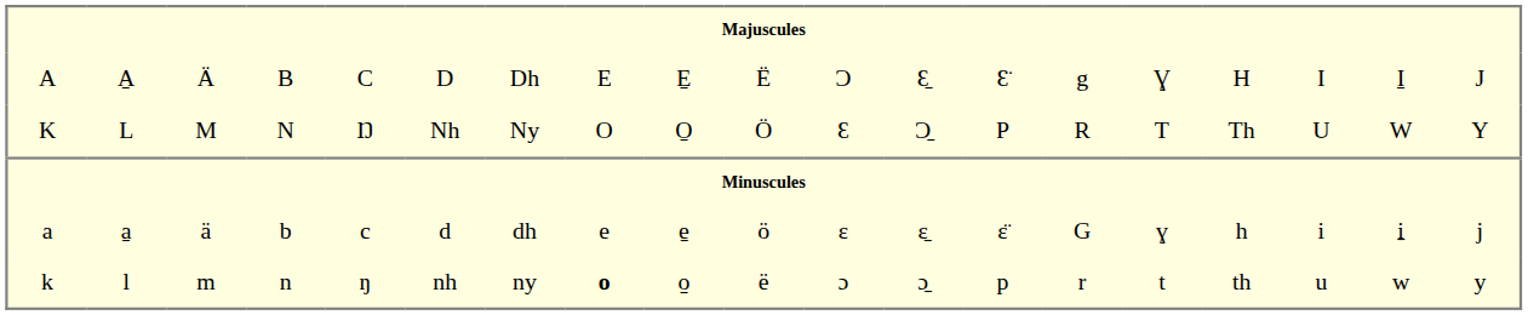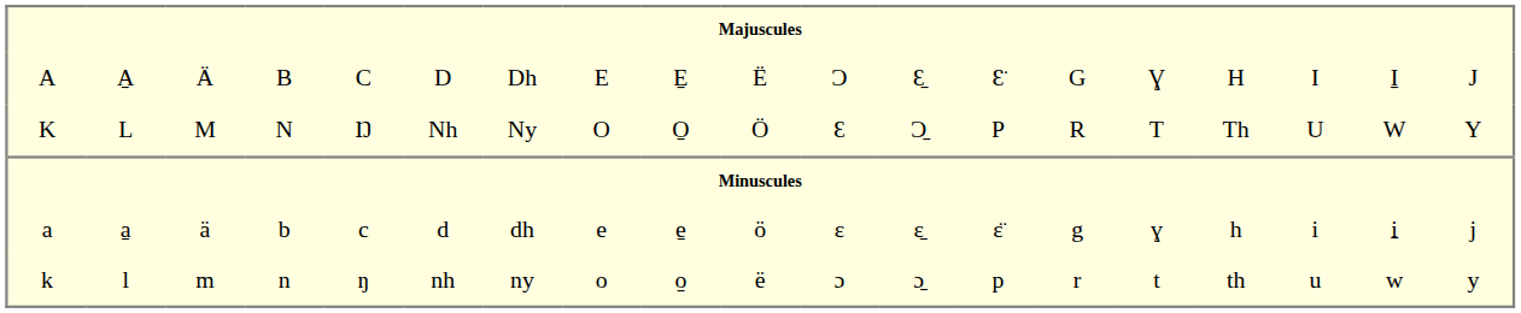A | column 14: g -> G
a | column 14: G -> g
k | column 8: bold -> normal
